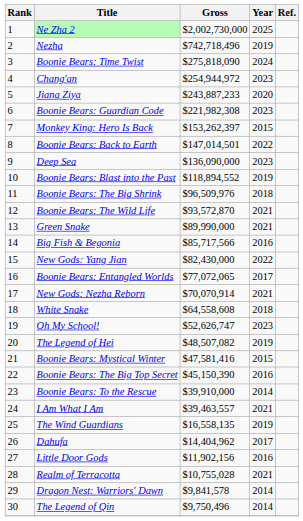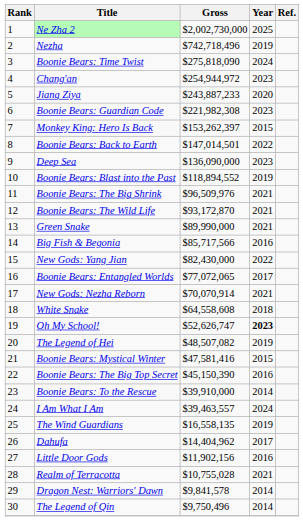Boonie Bears: The Big Shrink | Year: 2018 -> 2021
Boonie Bears: The Wild Life | Gross: $93,572,870 -> $93,172,870
Oh My School! | Year: normal -> bold
I Am What I Am | Year: 2021 -> 2024
